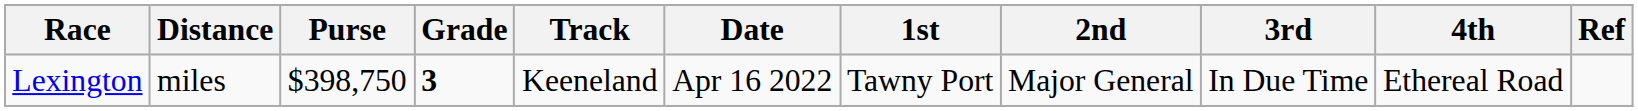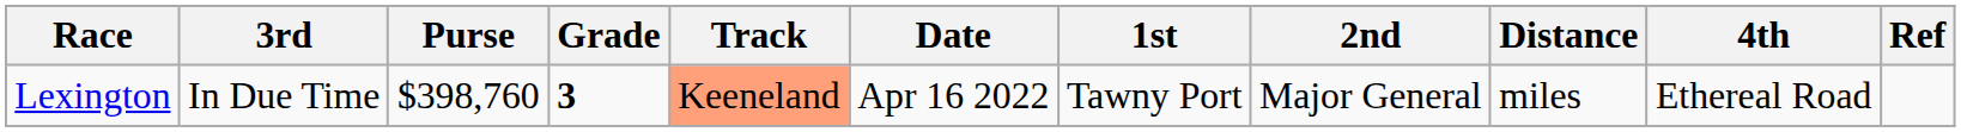columns swapped: Distance <-> 3rd
Lexington | Purse: $398,750 -> $398,760
Lexington | Track: no background -> lightsalmon background
